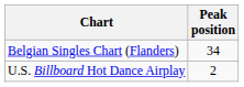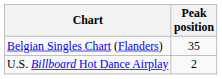Belgian Singles Chart (Flanders) | Peak position: 34 -> 35
